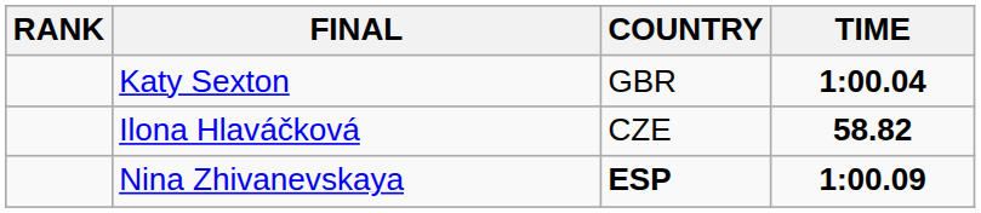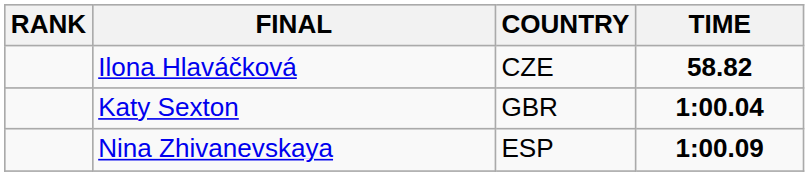rows swapped: Ilona Hlaváčková <-> Katy Sexton
Nina Zhivanevskaya | COUNTRY: bold -> normal
